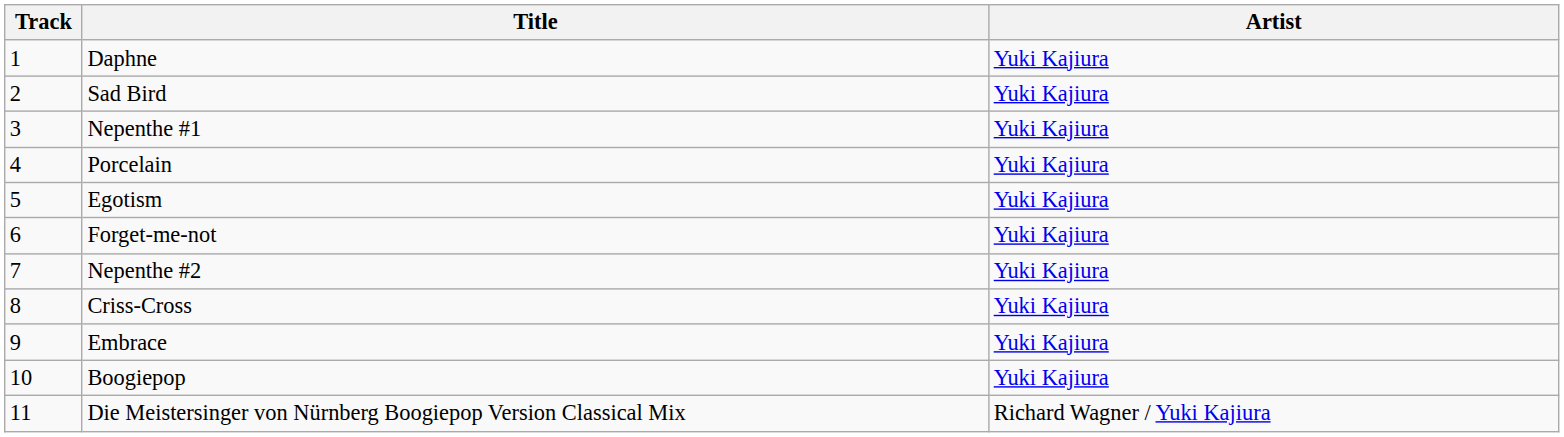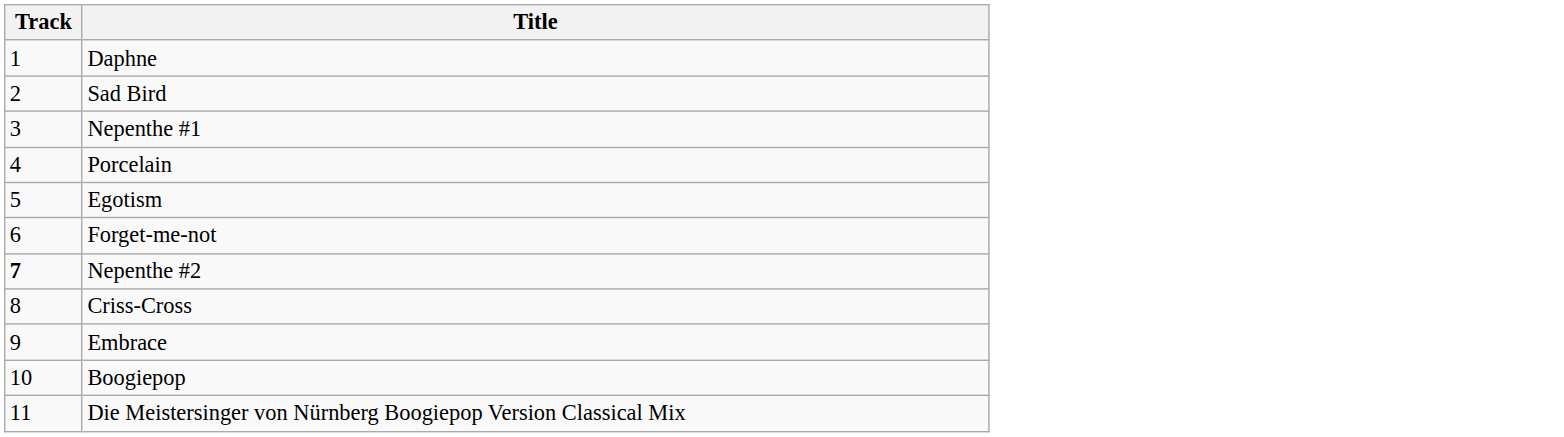- column: Artist | Yuki Kajiura | Yuki Kajiura | Yuki Kajiura | Yuki Kajiura | Yuki Kajiura | Yuki Kajiura | Yuki Kajiura | Yuki Kajiura | Yuki Kajiura | Yuki Kajiura | Richard Wagner / Yuki Kajiura
Nepenthe #2 | Track: normal -> bold
